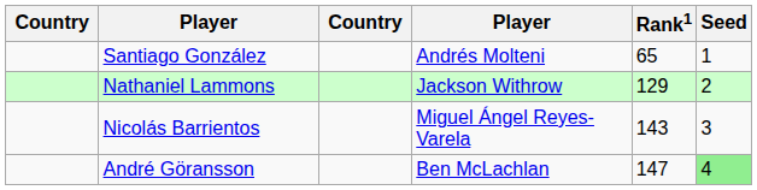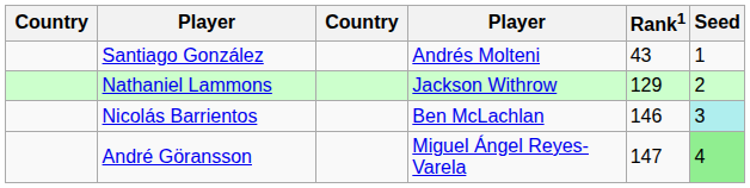Santiago González | Rank1: 65 -> 43
Nicolás Barrientos | column 4: Miguel Ángel Reyes-Varela -> Ben McLachlan
Nicolás Barrientos | Rank1: 143 -> 146
Nicolás Barrientos | Seed: no background -> paleturquoise background
André Göransson | column 4: Ben McLachlan -> Miguel Ángel Reyes-Varela
